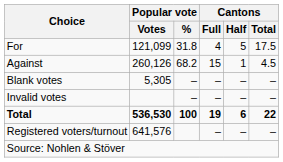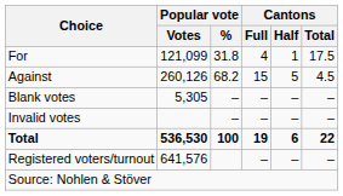For | Cantons / Half: 5 -> 1
Against | Cantons / Half: 1 -> 5
